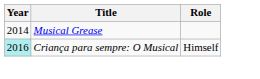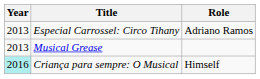+ row: 2013 | Especial Carrossel: Circo Tihany | Adriano Ramos
Musical Grease | Year: 2014 -> 2013
